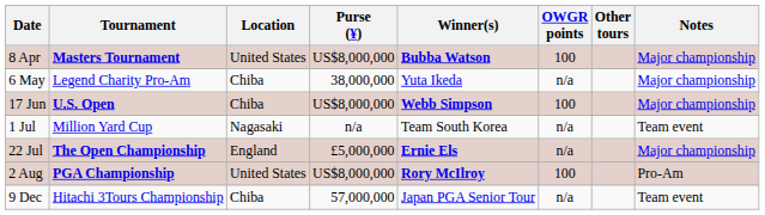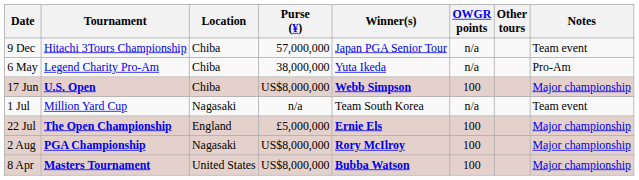rows swapped: 8 Apr <-> 9 Dec
6 May | Notes: Major championship -> Pro-Am
22 Jul | OWGR points: n/a -> 100
2 Aug | Location: United States -> Nagasaki
2 Aug | Notes: Pro-Am -> Major championship
